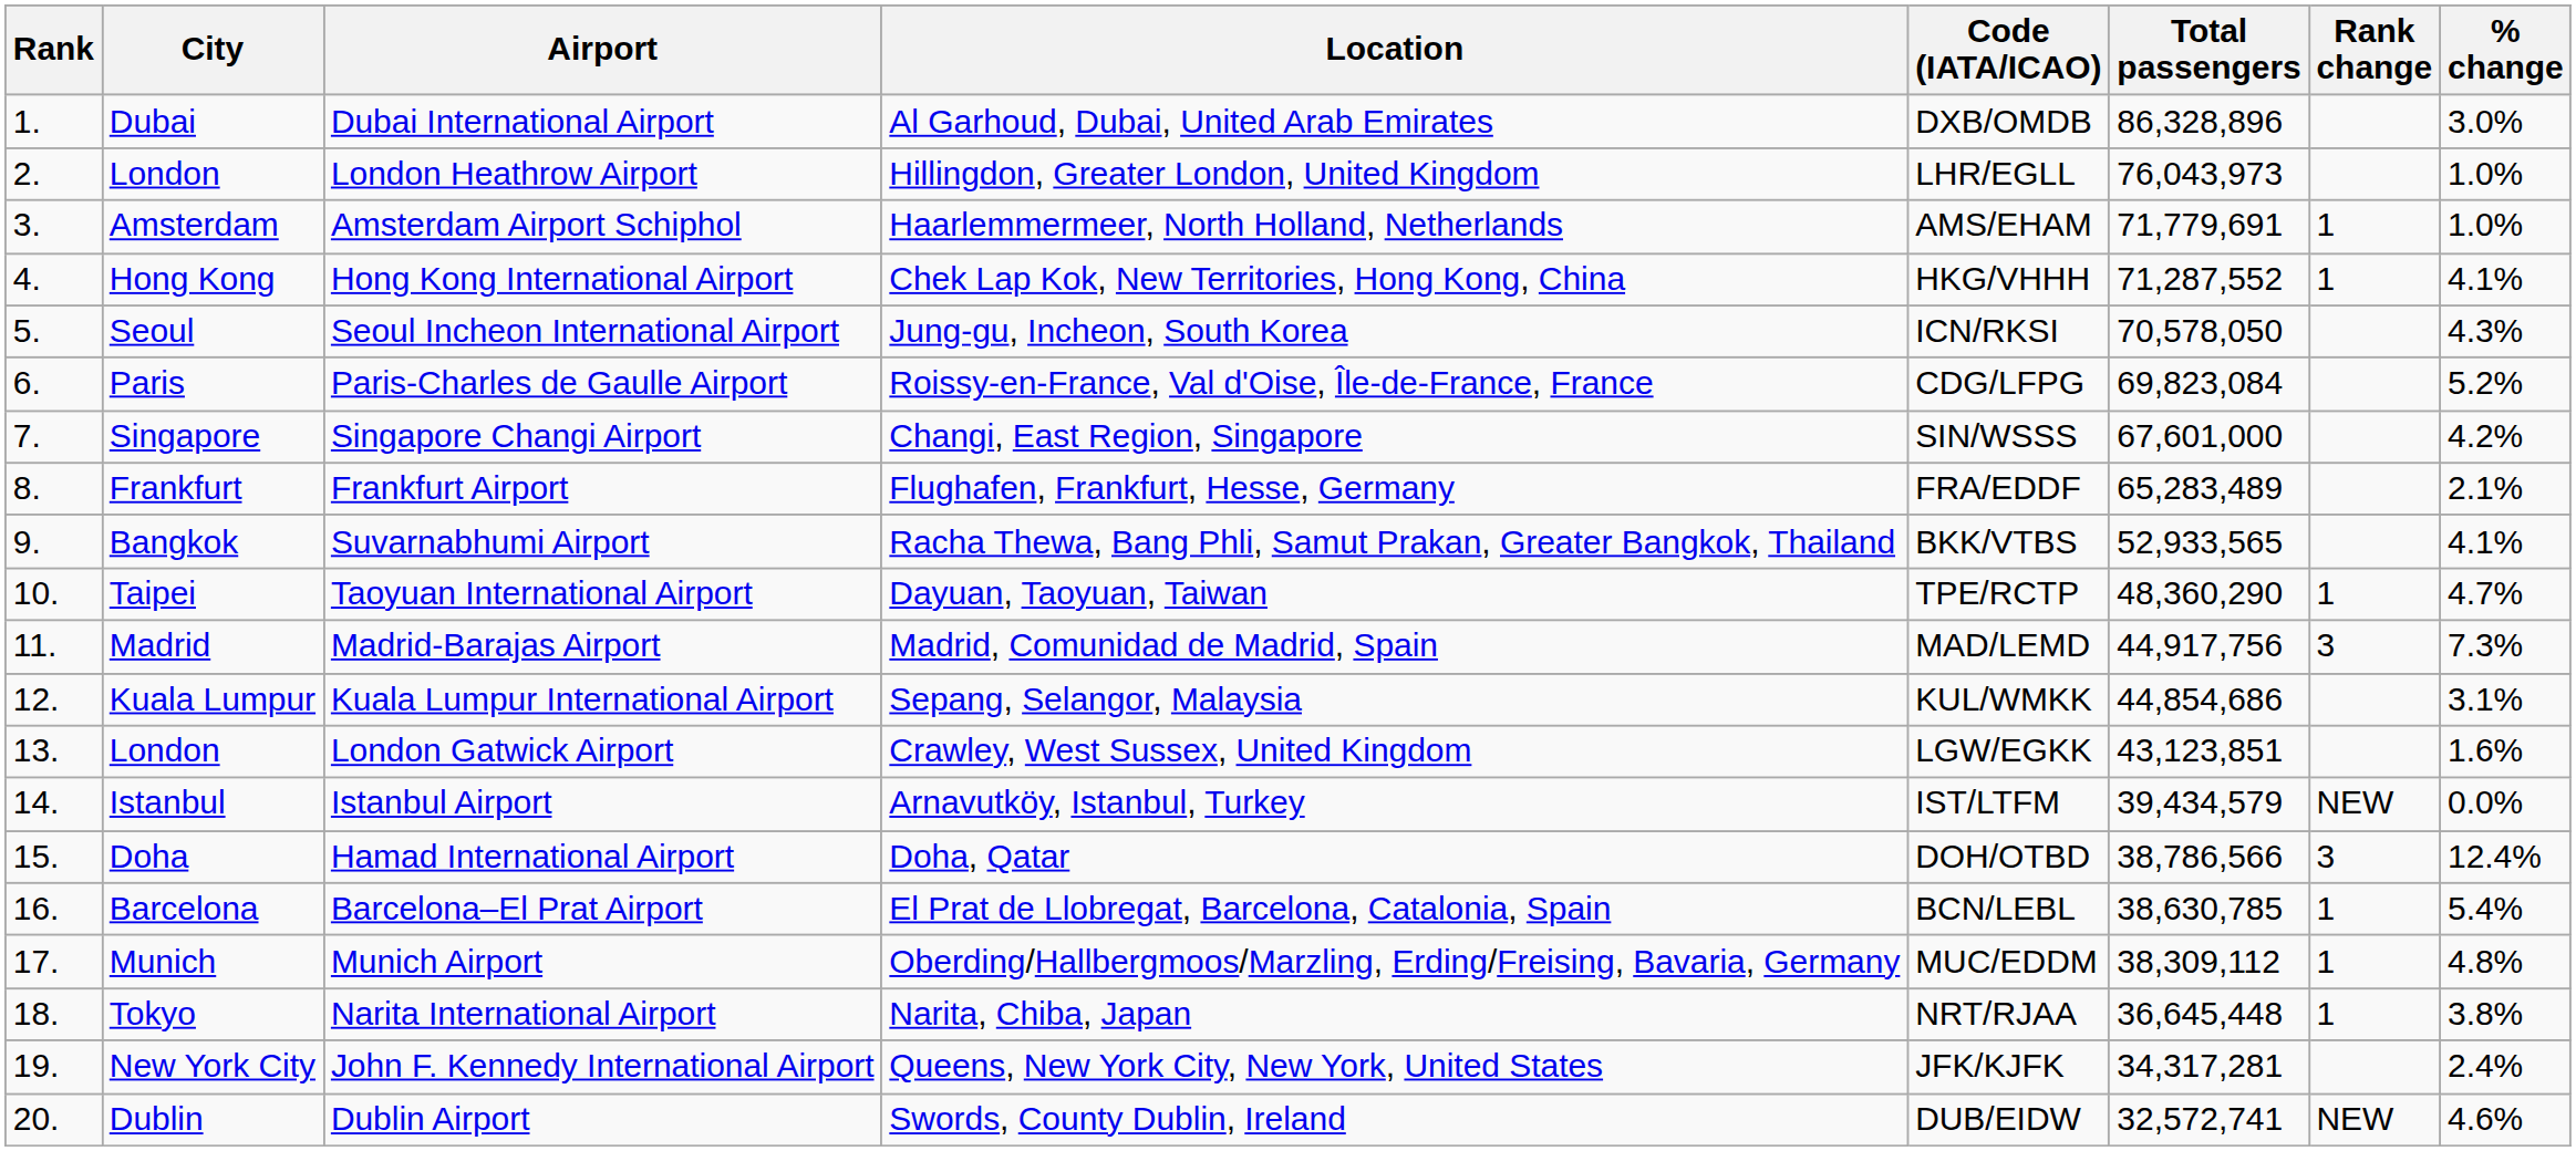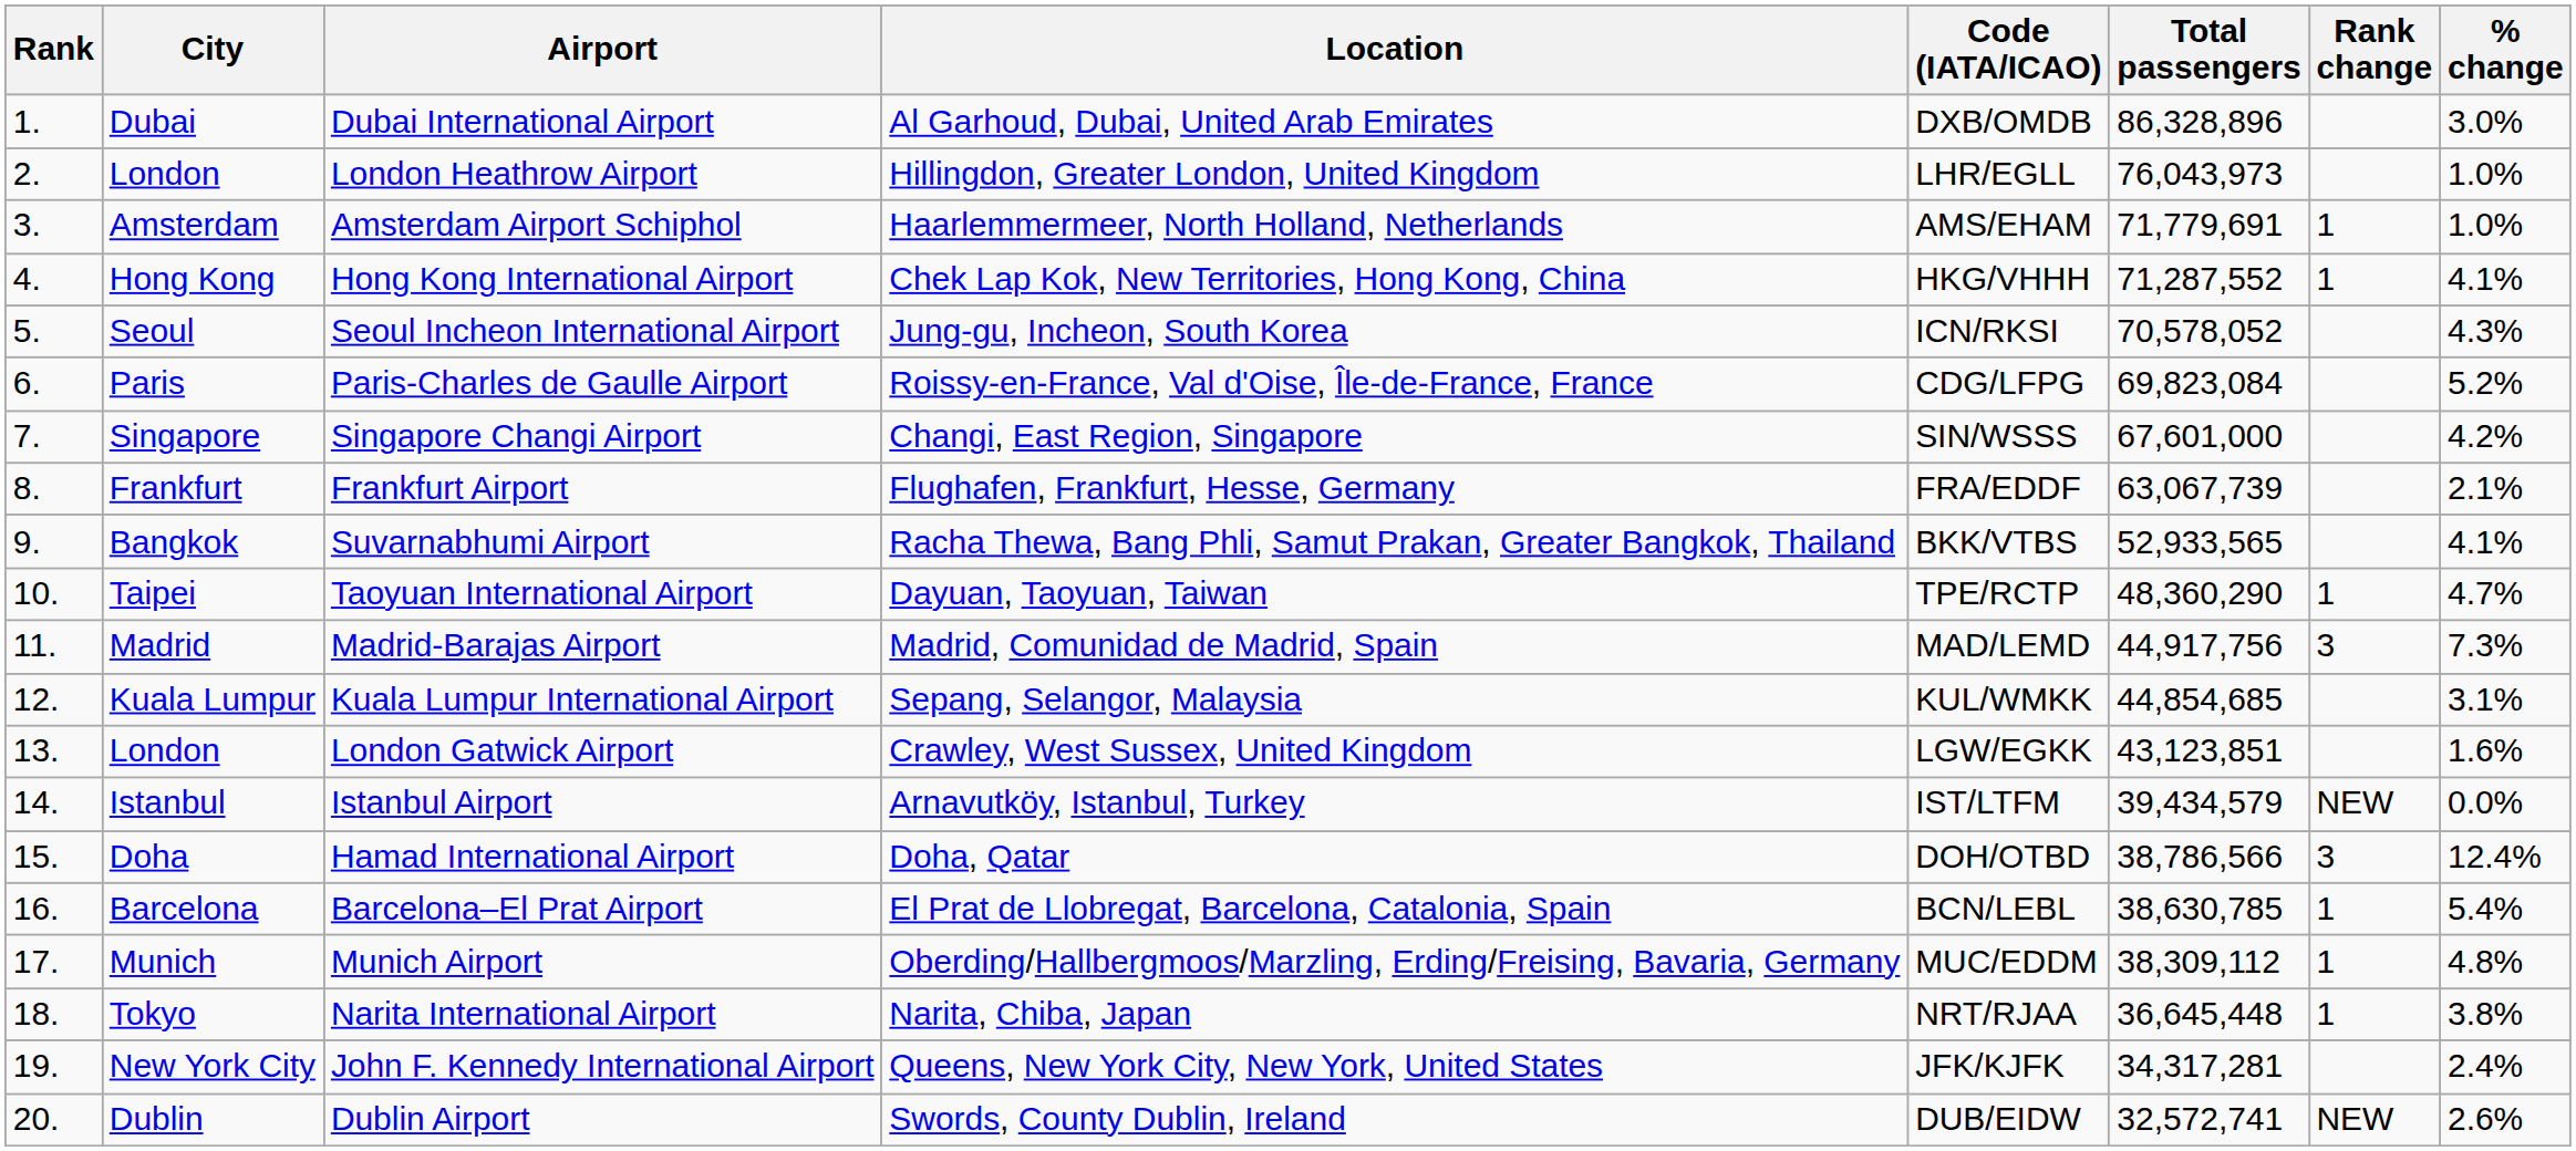Seoul Incheon International Airport | Total passengers: 70,578,050 -> 70,578,052
Frankfurt Airport | Total passengers: 65,283,489 -> 63,067,739
Kuala Lumpur International Airport | Total passengers: 44,854,686 -> 44,854,685
Dublin Airport | % change: 4.6% -> 2.6%
